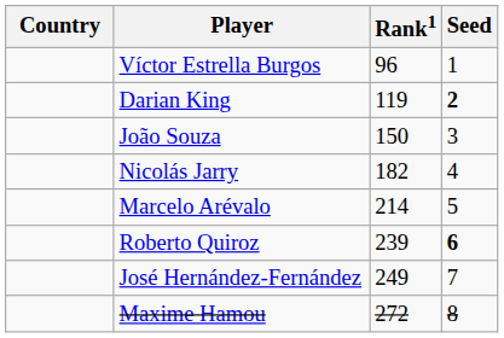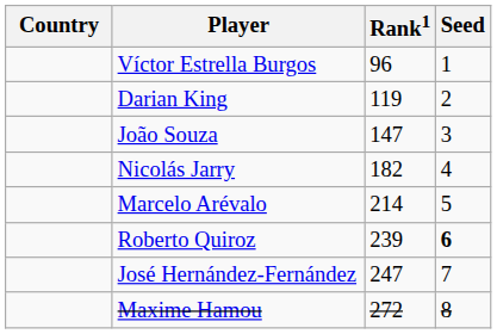Darian King | Seed: bold -> normal
João Souza | Rank1: 150 -> 147
José Hernández-Fernández | Rank1: 249 -> 247
